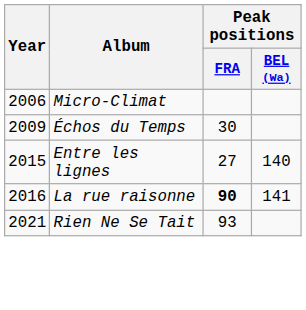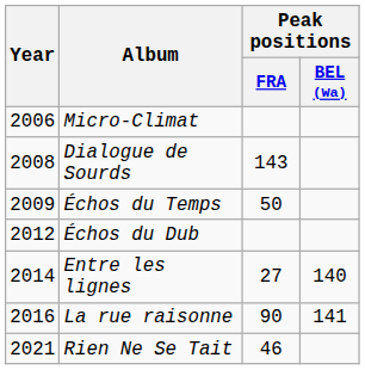+ row: 2008 | Dialogue de Sourds | 143
Échos du Temps | Peak positions / FRA: 30 -> 50
+ row: 2012 | Échos du Dub
Entre les lignes | Year: 2015 -> 2014
La rue raisonne | Peak positions / FRA: bold -> normal
Rien Ne Se Tait | Peak positions / FRA: 93 -> 46
